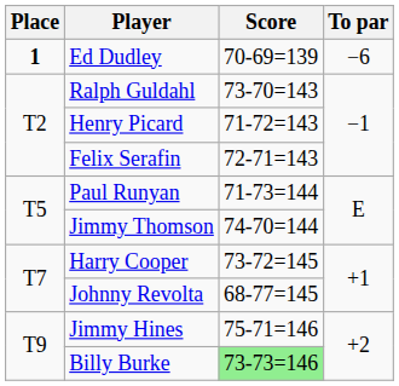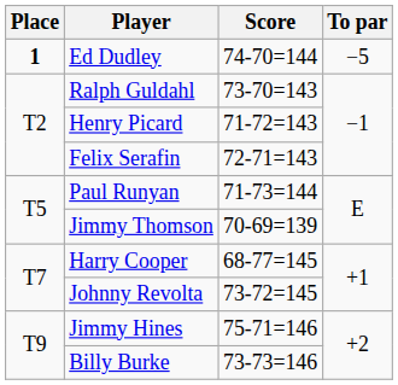Ed Dudley | Score: 70-69=139 -> 74-70=144
Ed Dudley | To par: −6 -> −5
Jimmy Thomson | Score: 74-70=144 -> 70-69=139
Harry Cooper | Score: 73-72=145 -> 68-77=145
Johnny Revolta | Score: 68-77=145 -> 73-72=145
Billy Burke | Score: lightgreen background -> no background
